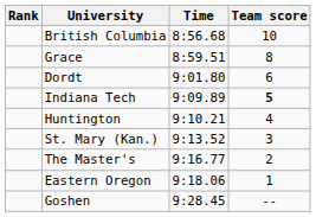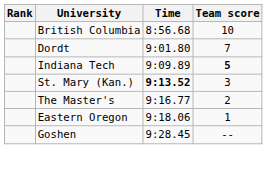- row: Grace | 8:59.51 | 8
Dordt | Team score: 6 -> 7
- row: Huntington | 9:10.21 | 4
St. Mary (Kan.) | Time: normal -> bold
